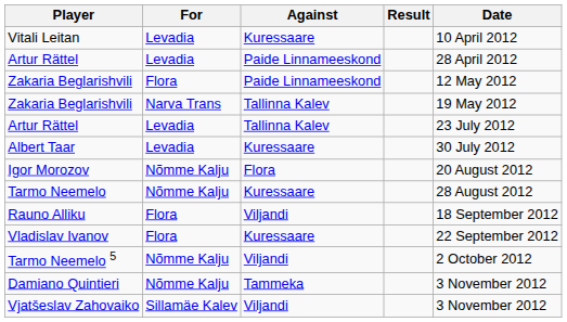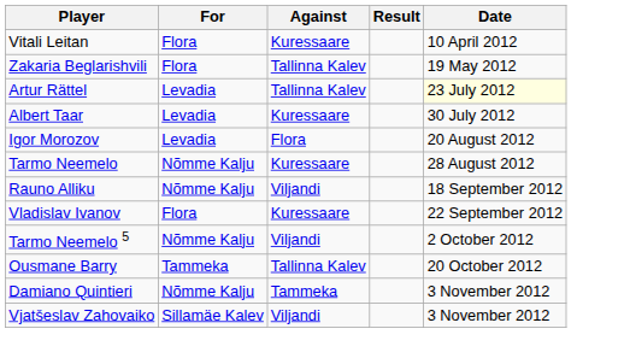Vitali Leitan | For: Levadia -> Flora
- row: Artur Rättel | Levadia | Paide Linnameeskond | 28 April 2012
- row: Zakaria Beglarishvili | Flora | Paide Linnameeskond | 12 May 2012
Zakaria Beglarishvili / Tallinna Kalev | For: Narva Trans -> Flora
Artur Rättel / Tallinna Kalev | Date: no background -> lightyellow background
Igor Morozov | For: Nõmme Kalju -> Levadia
Rauno Alliku | For: Flora -> Nõmme Kalju
+ row: Ousmane Barry | Tammeka | Tallinna Kalev | 20 October 2012
